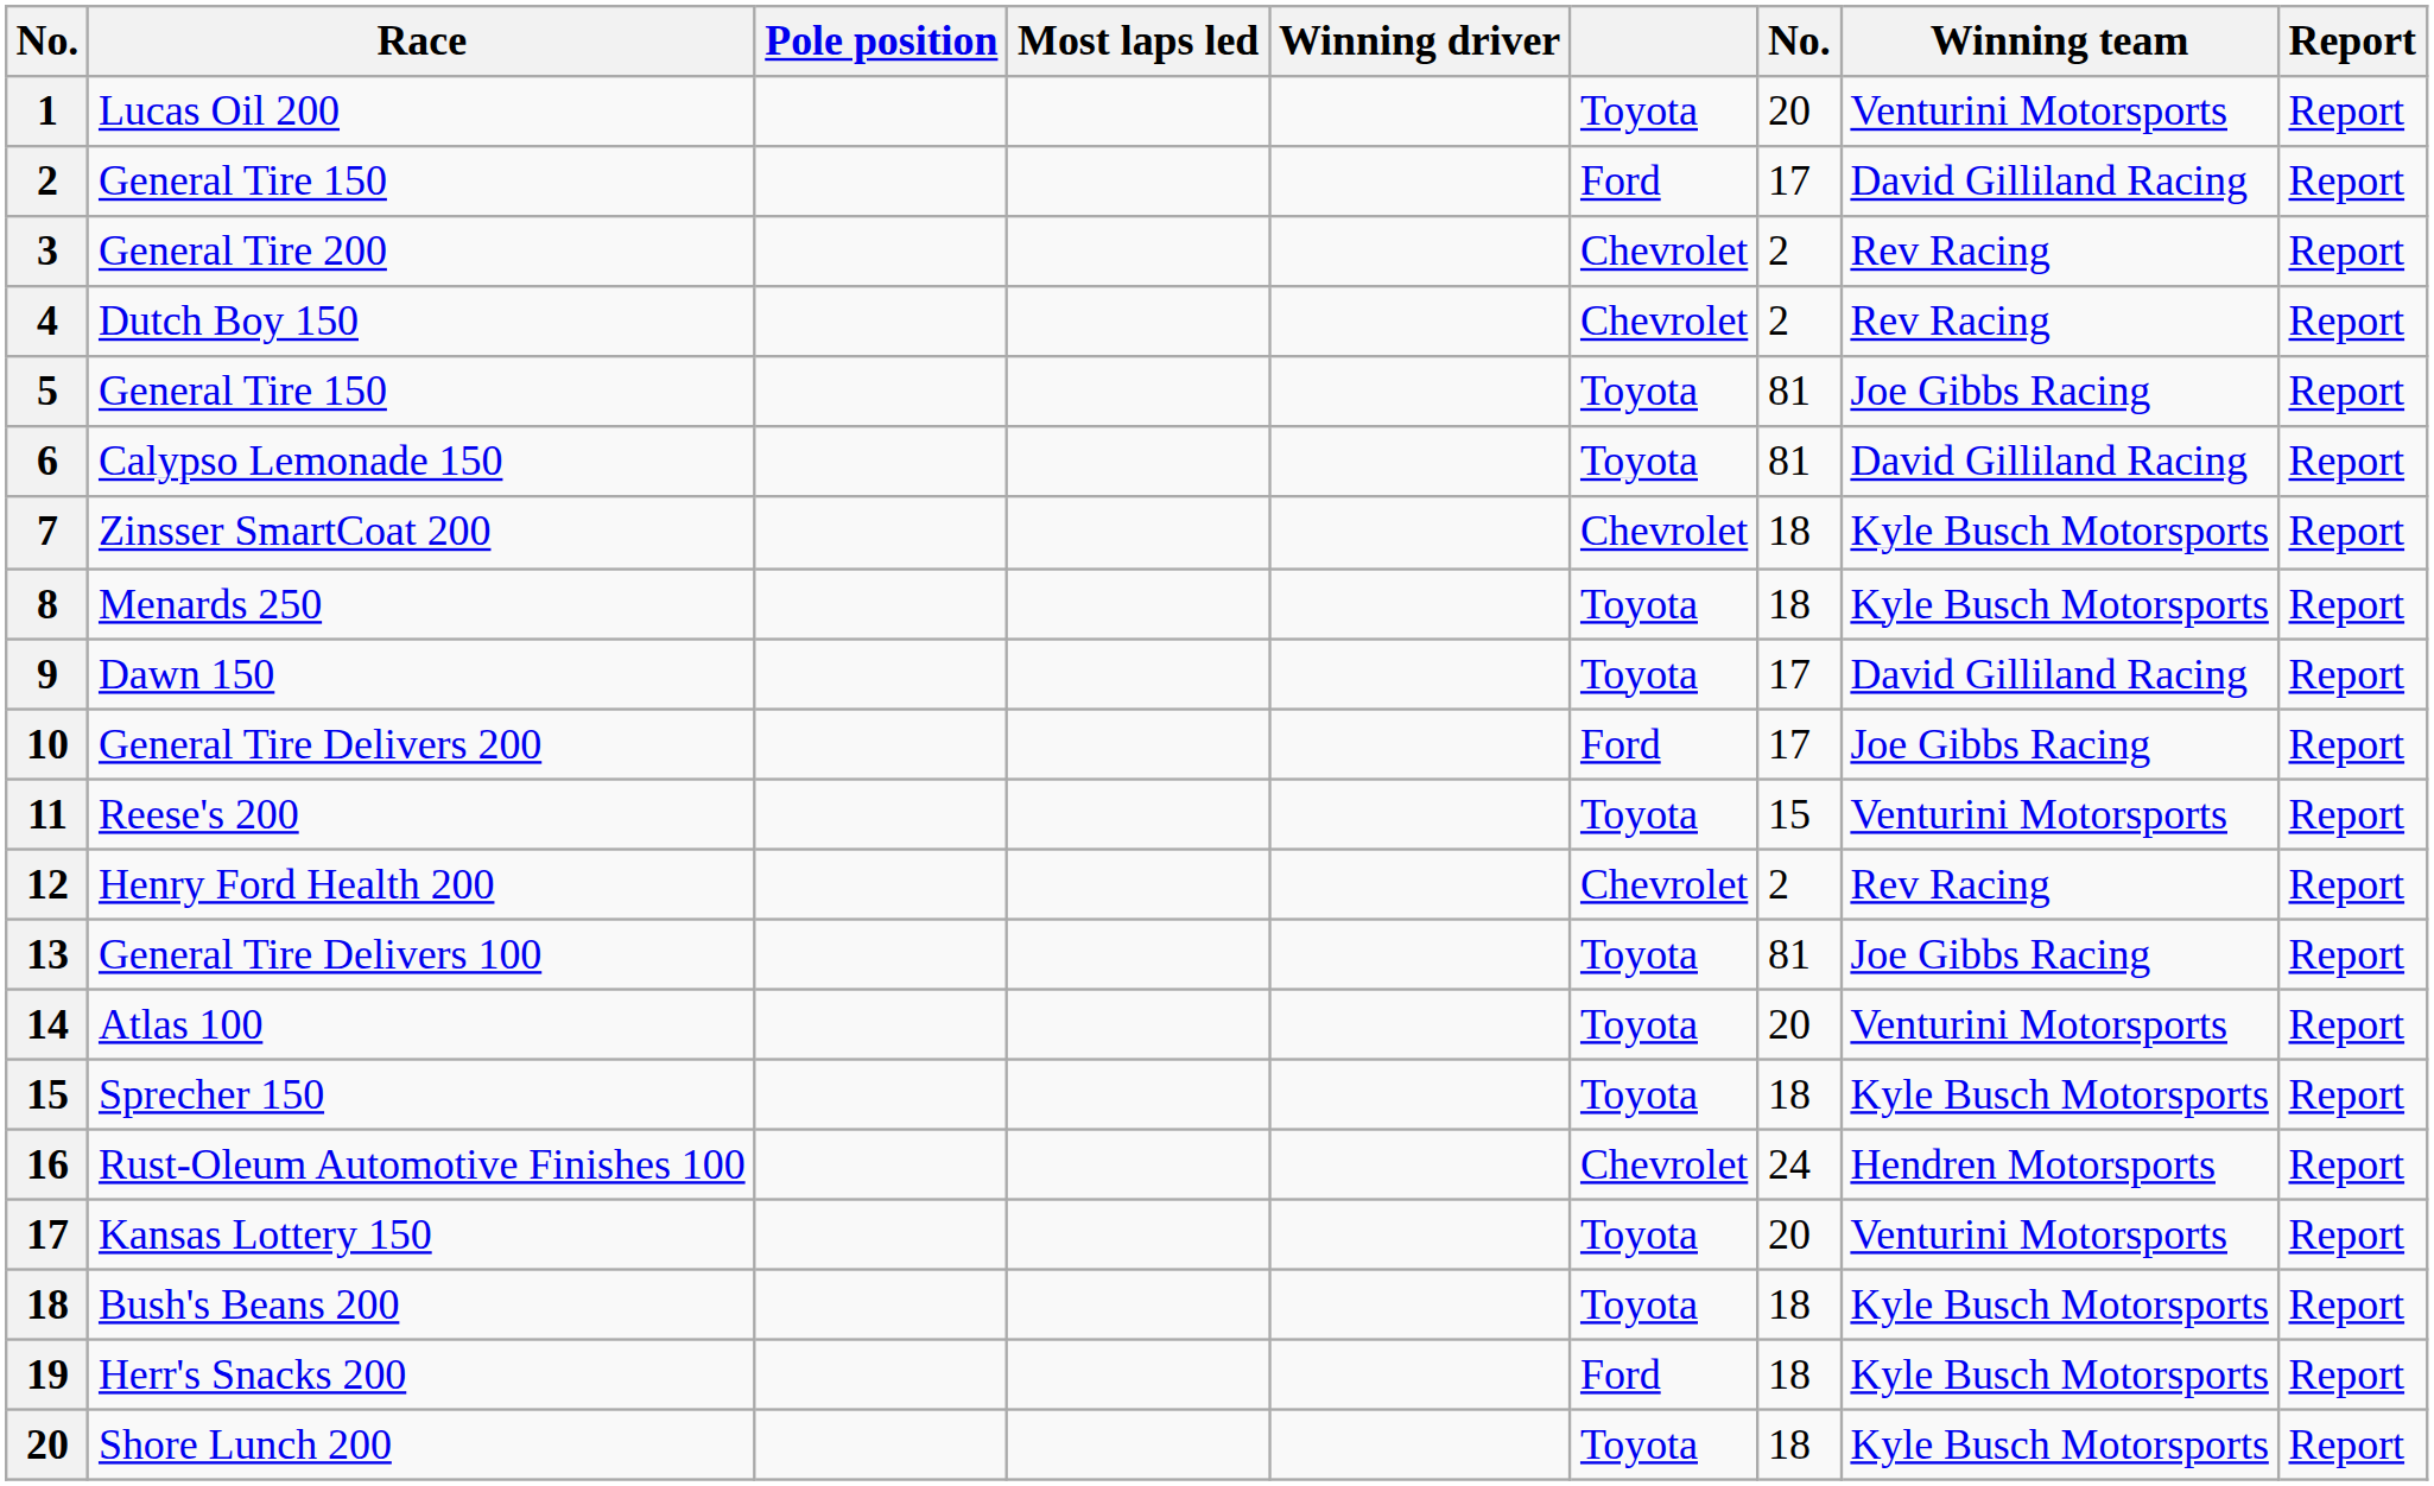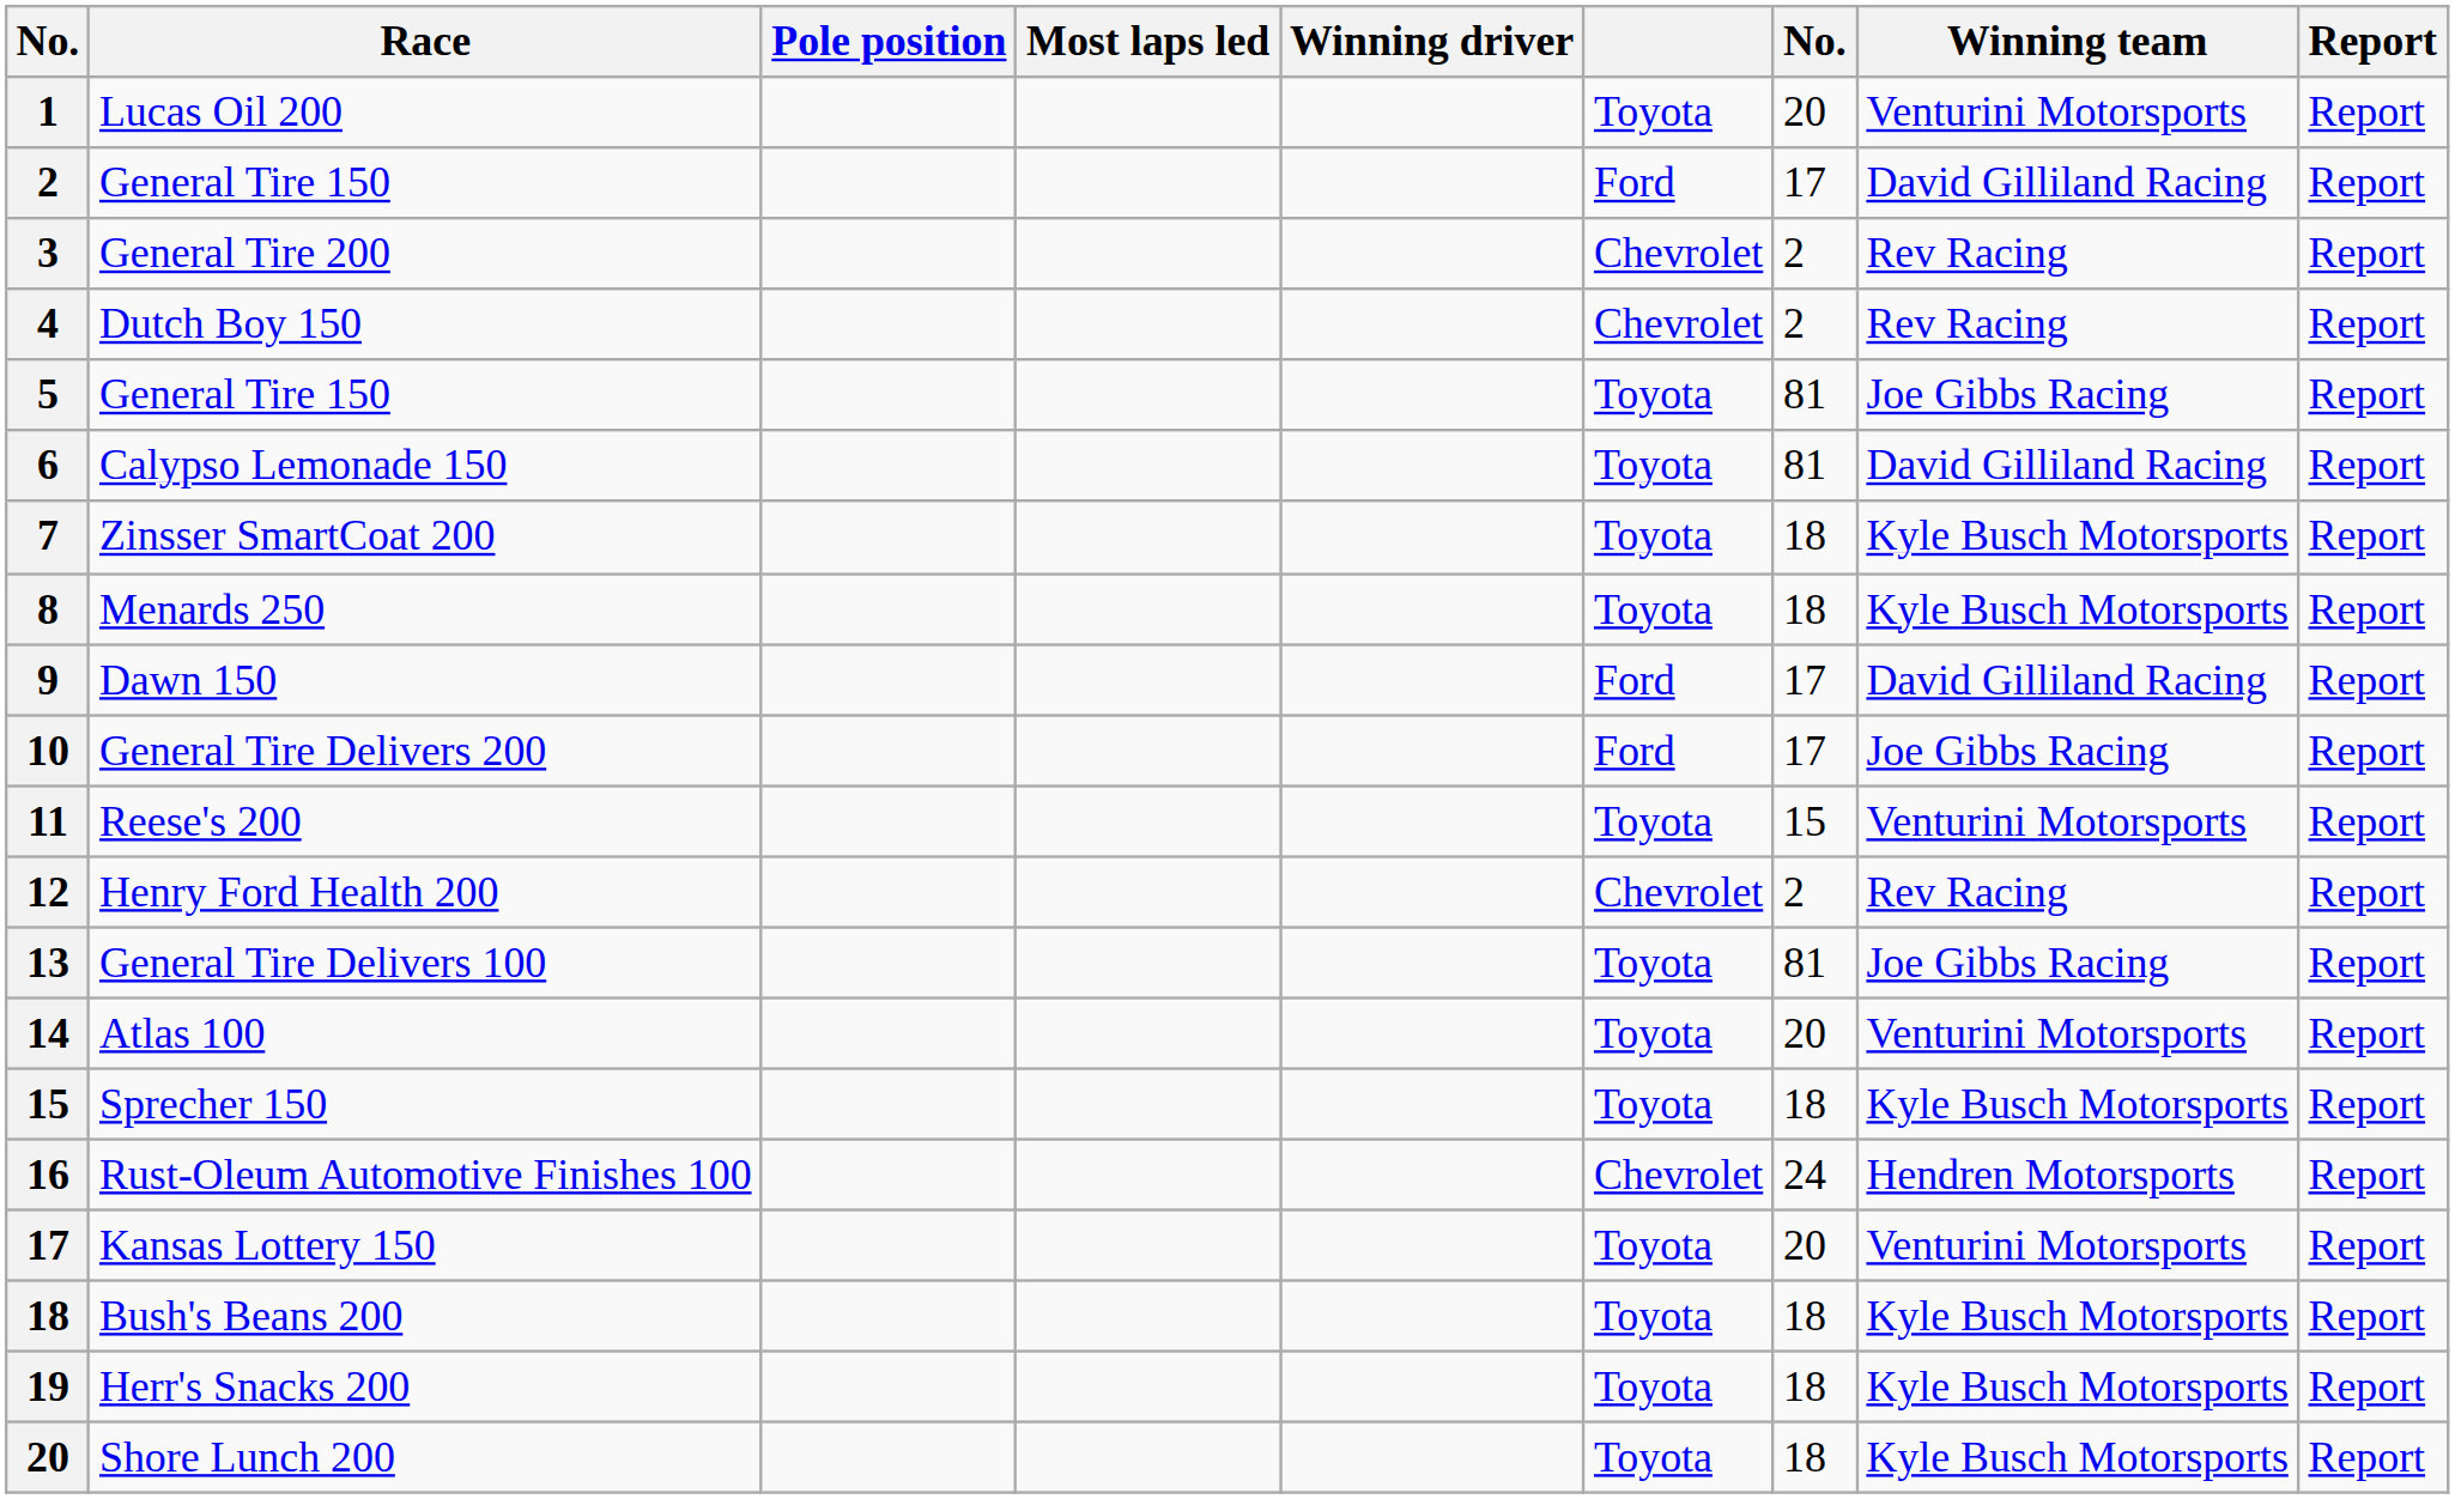Zinsser SmartCoat 200 | column 6: Chevrolet -> Toyota
Dawn 150 | column 6: Toyota -> Ford
Herr's Snacks 200 | column 6: Ford -> Toyota
